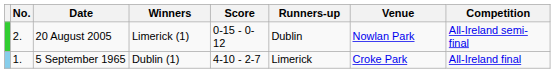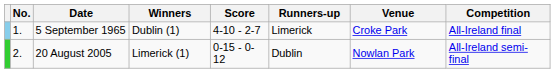rows swapped: 5 September 1965 <-> 20 August 2005
